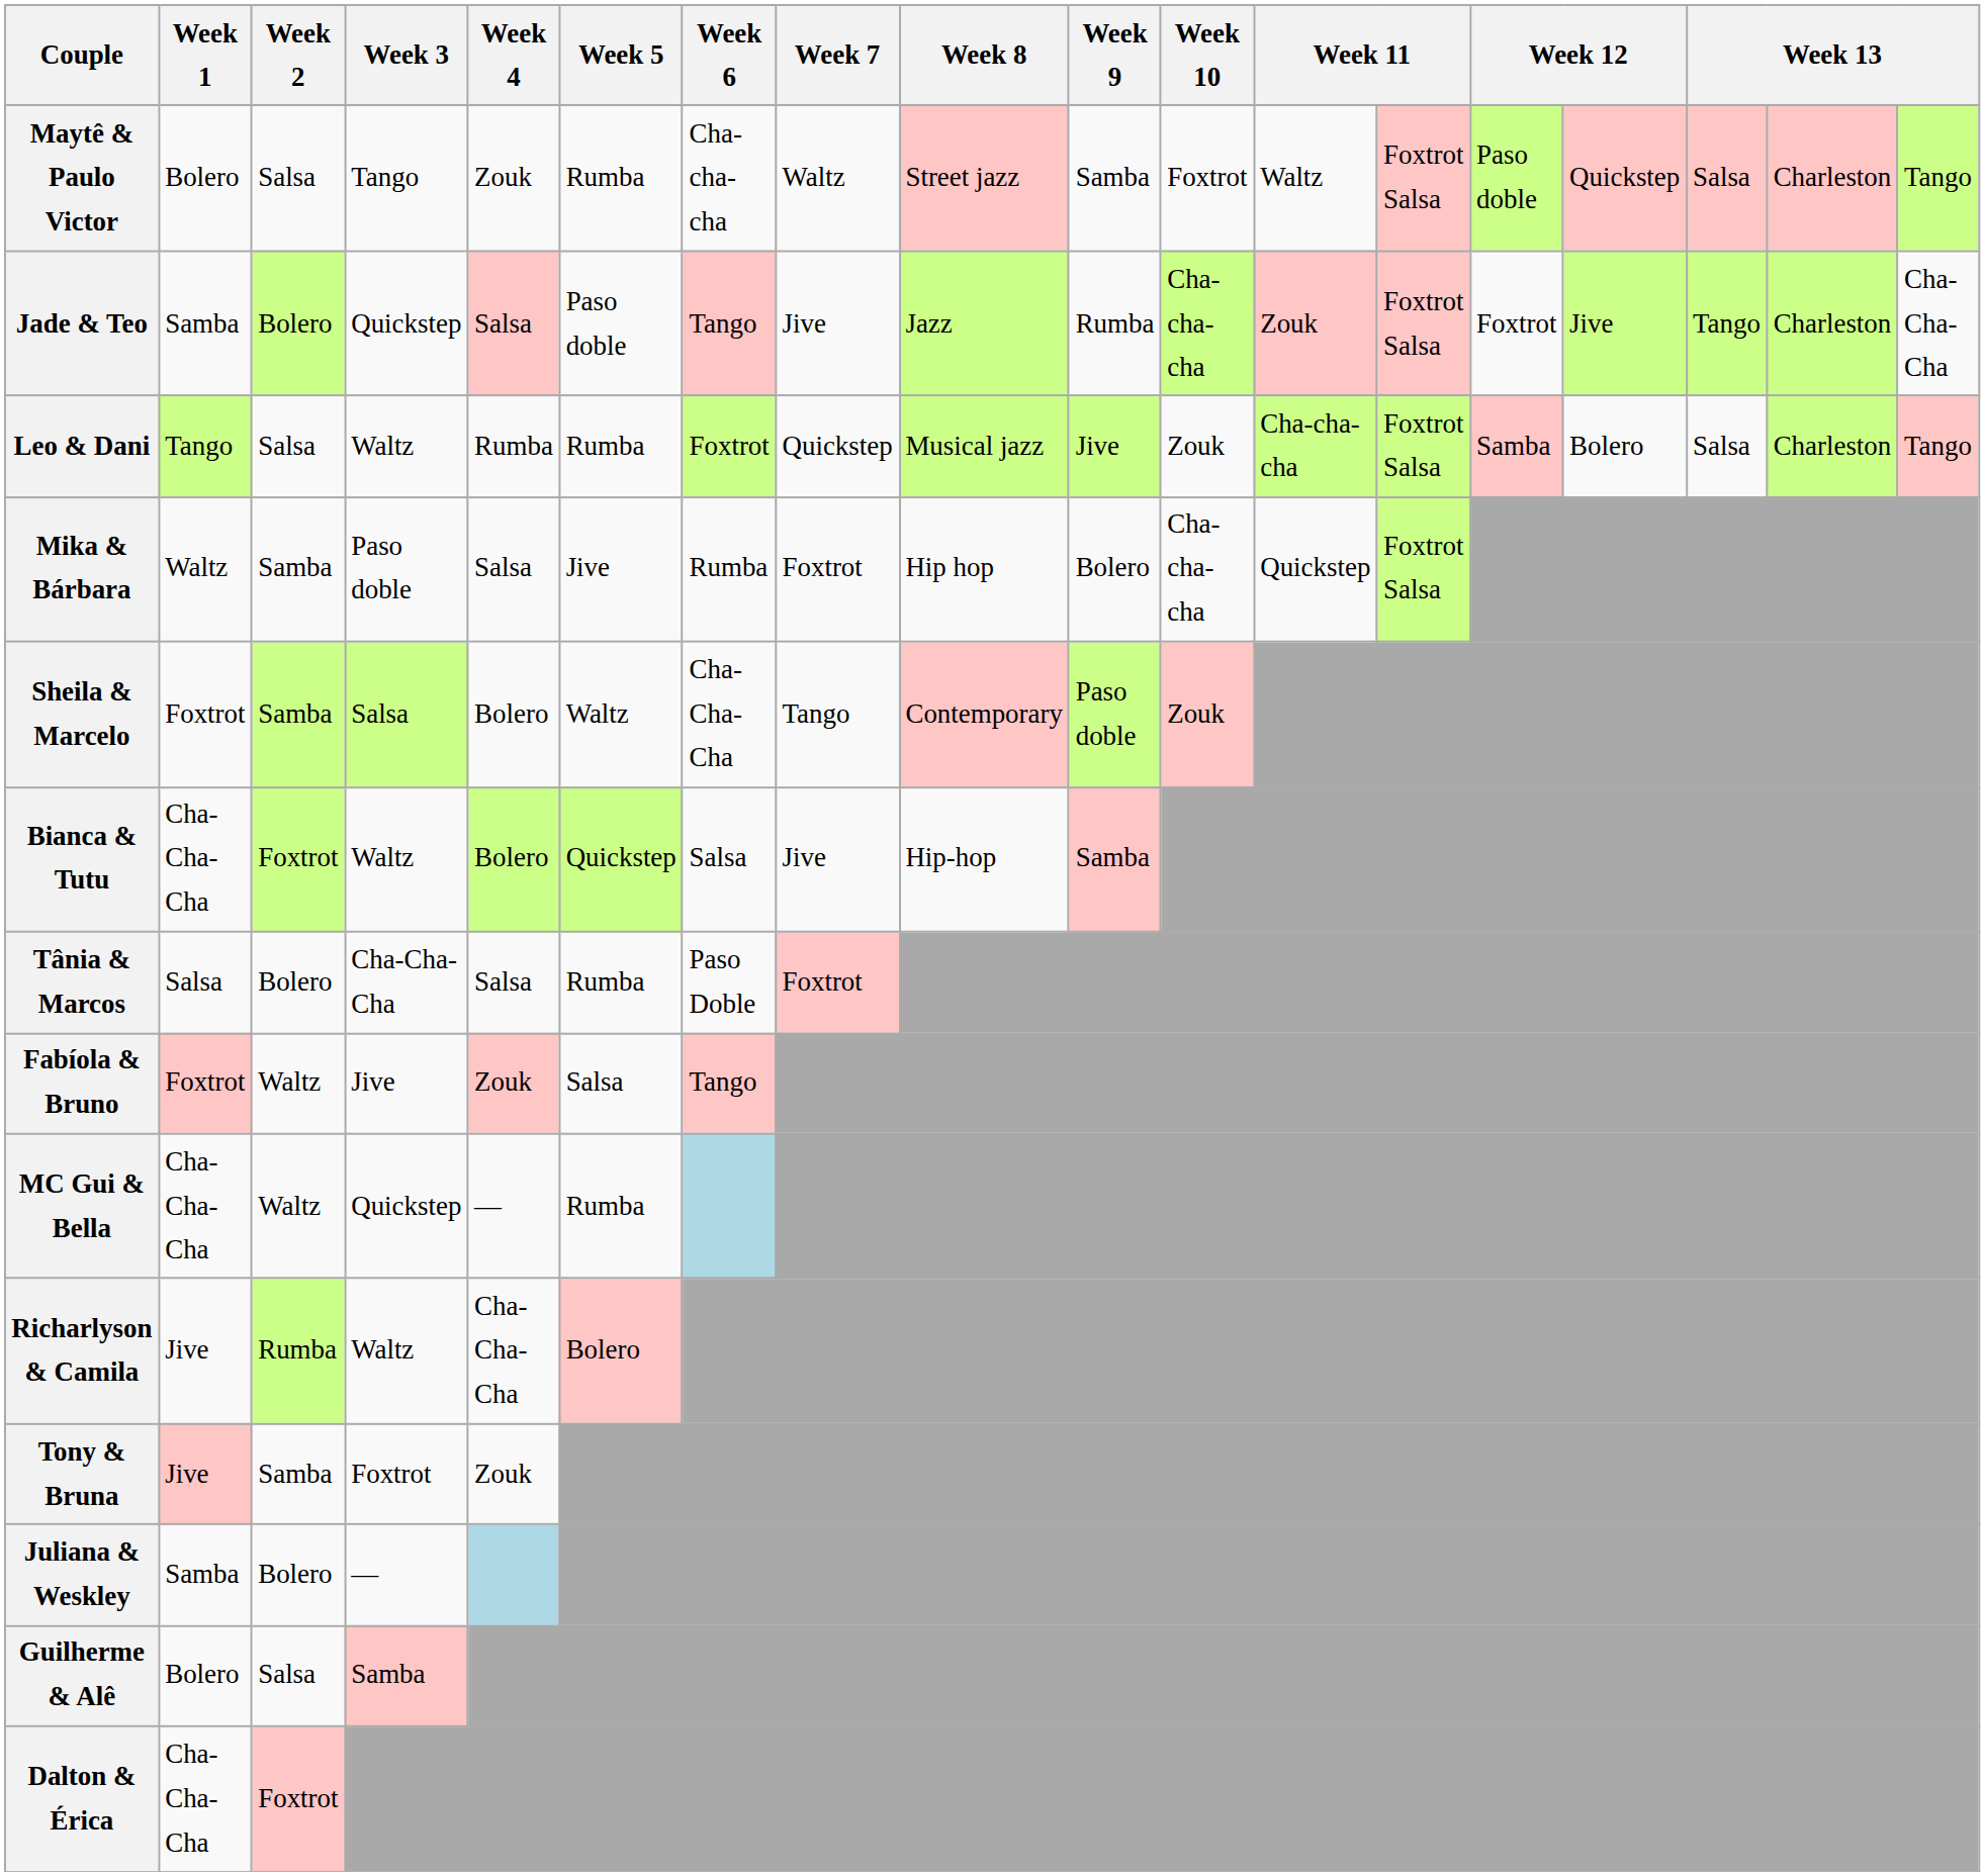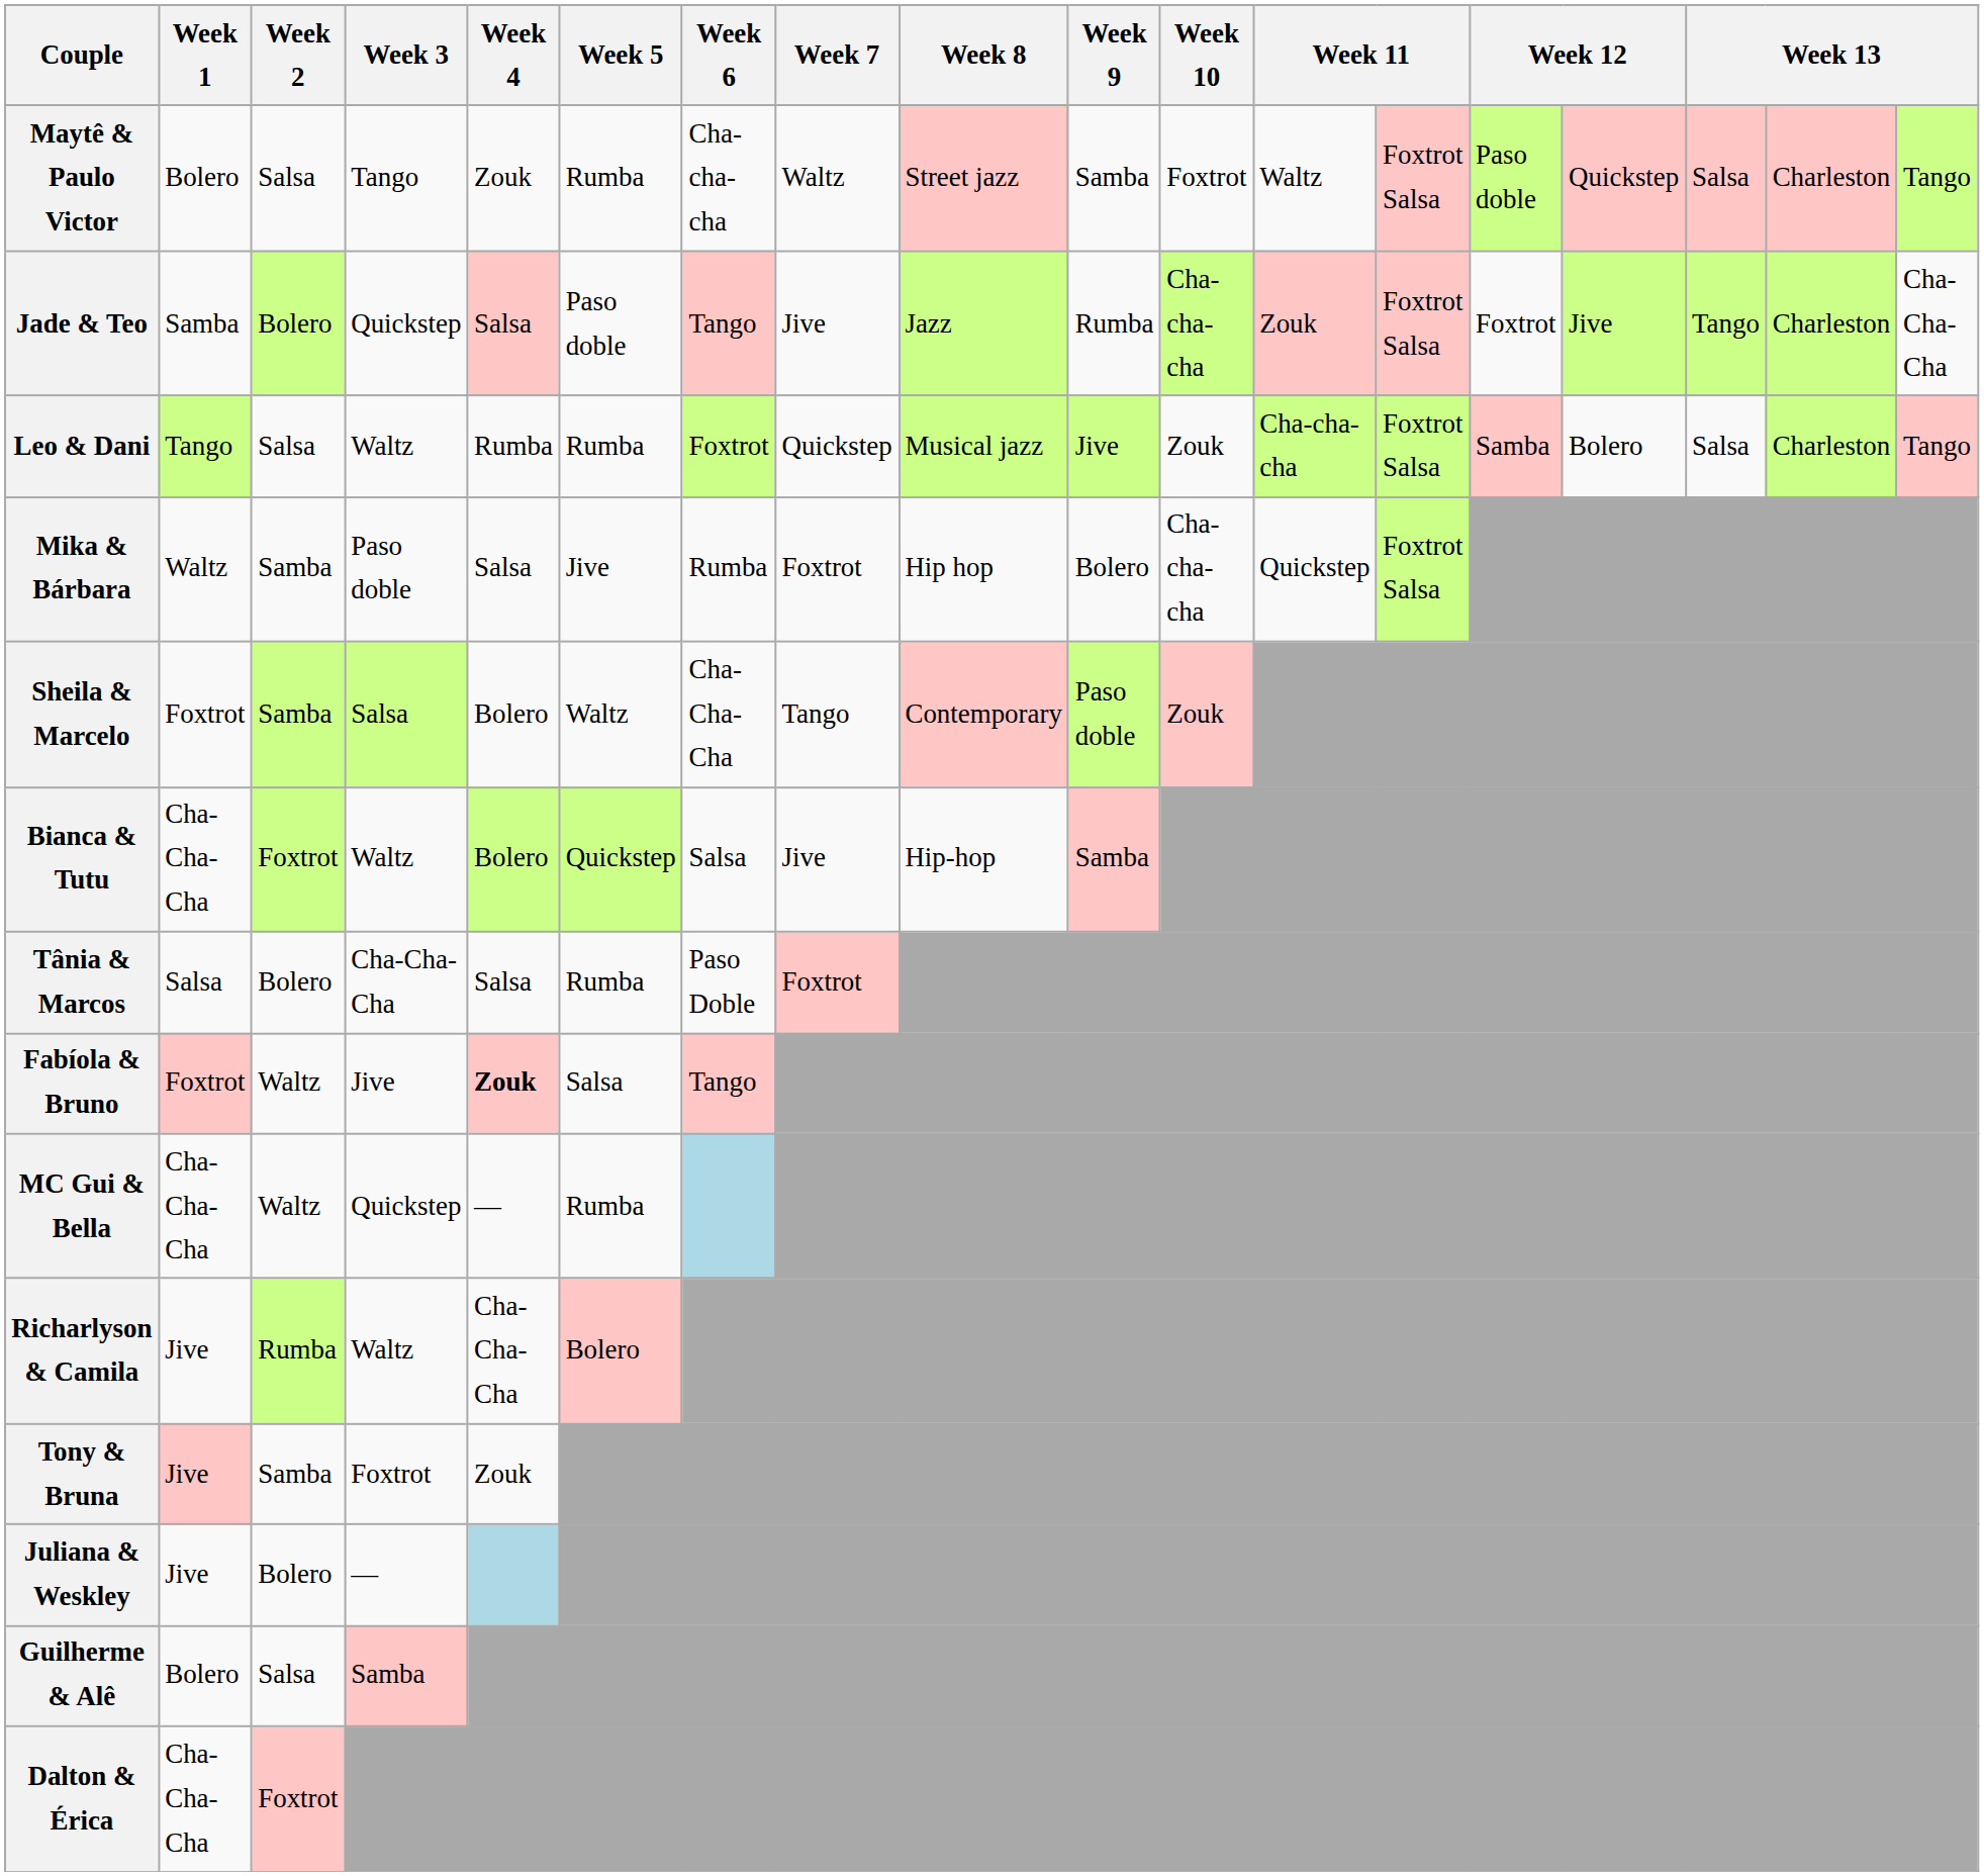Fabíola & Bruno | Week 4: normal -> bold
Juliana & Weskley | Week 1: Samba -> Jive
